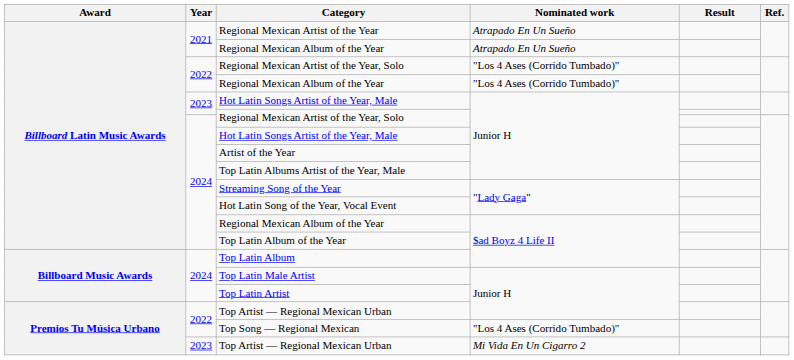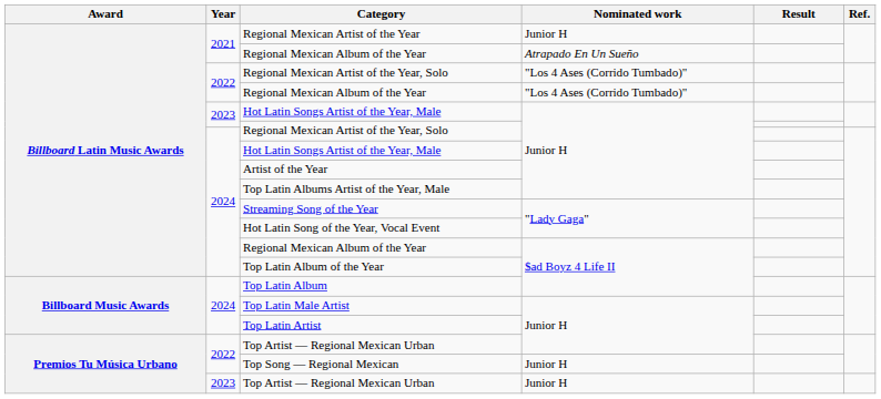Regional Mexican Artist of the Year | Nominated work: Atrapado En Un Sueño -> Junior H
Top Song — Regional Mexican | Nominated work: "Los 4 Ases (Corrido Tumbado)" -> Junior H
2023 / Top Artist — Regional Mexican Urban | Nominated work: Mi Vida En Un Cigarro 2 -> Junior H
